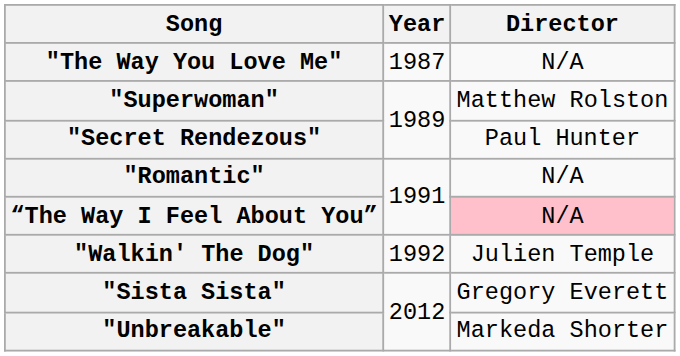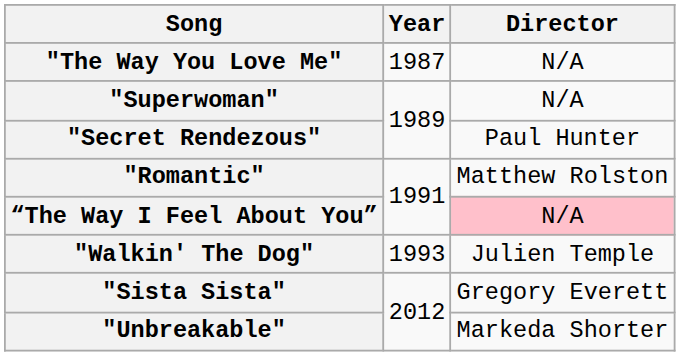"Superwoman" | Director: Matthew Rolston -> N/A
"Romantic" | Director: N/A -> Matthew Rolston
"Walkin' The Dog" | Year: 1992 -> 1993
